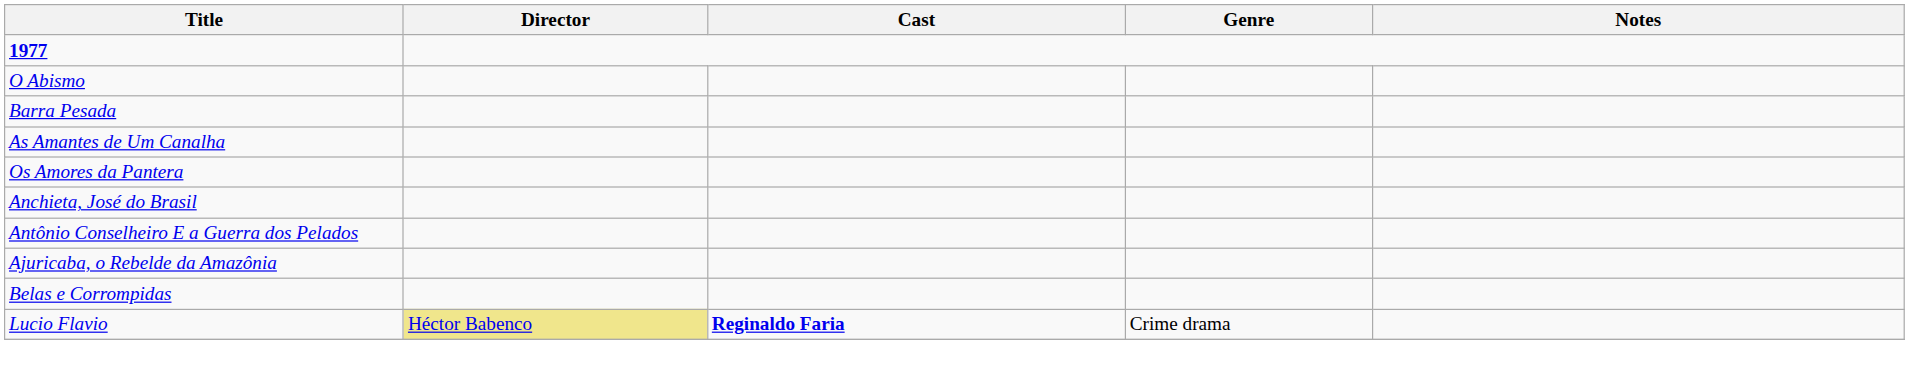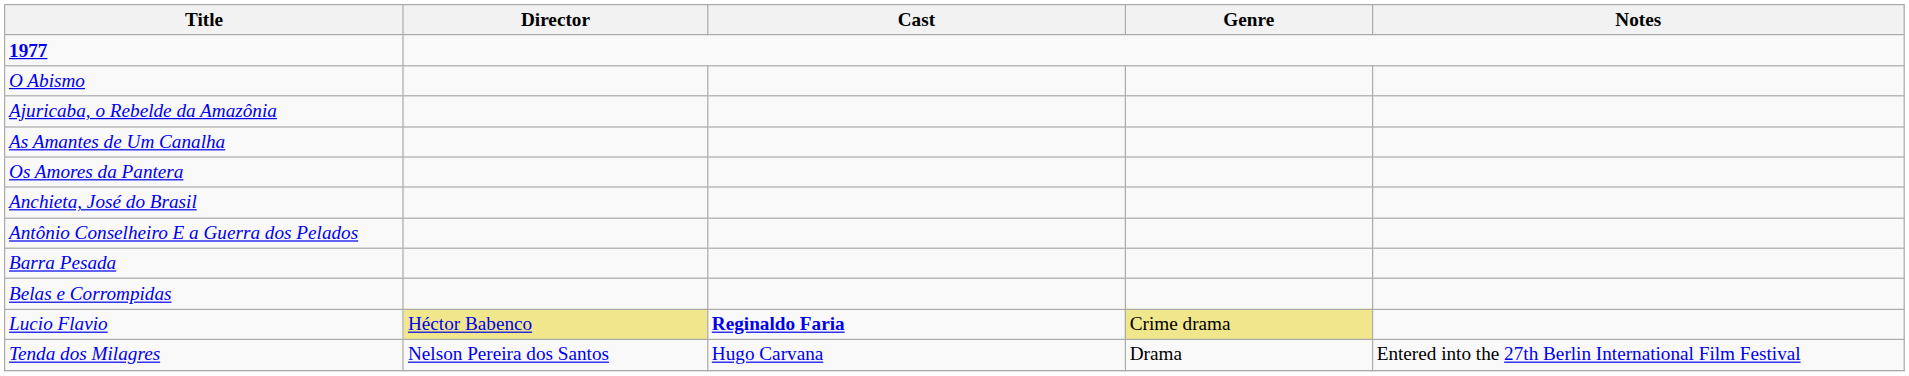rows swapped: Ajuricaba, o Rebelde da Amazônia <-> Barra Pesada
Lucio Flavio | Genre: no background -> khaki background
+ row: Tenda dos Milagres | Nelson Pereira dos Santos | Hugo Carvana | Drama | Entered into the 27th Berlin International Film Festival
